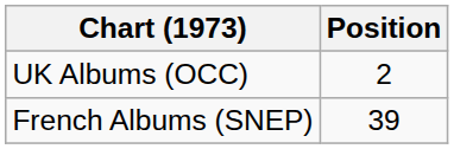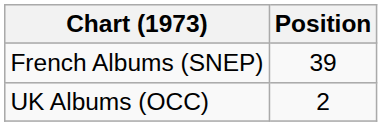rows swapped: French Albums (SNEP) <-> UK Albums (OCC)
